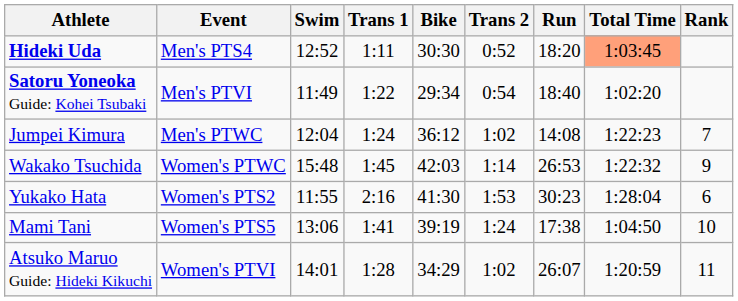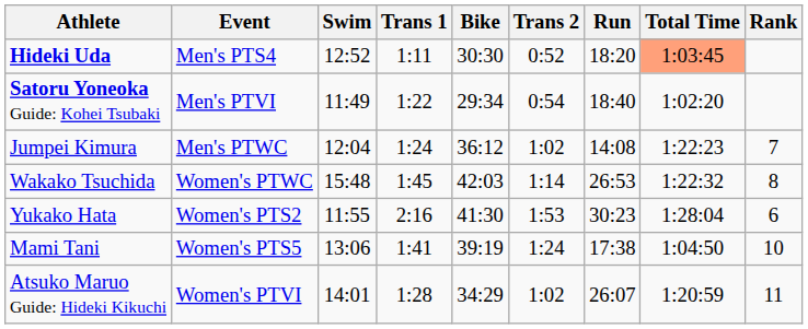Wakako Tsuchida | Rank: 9 -> 8
